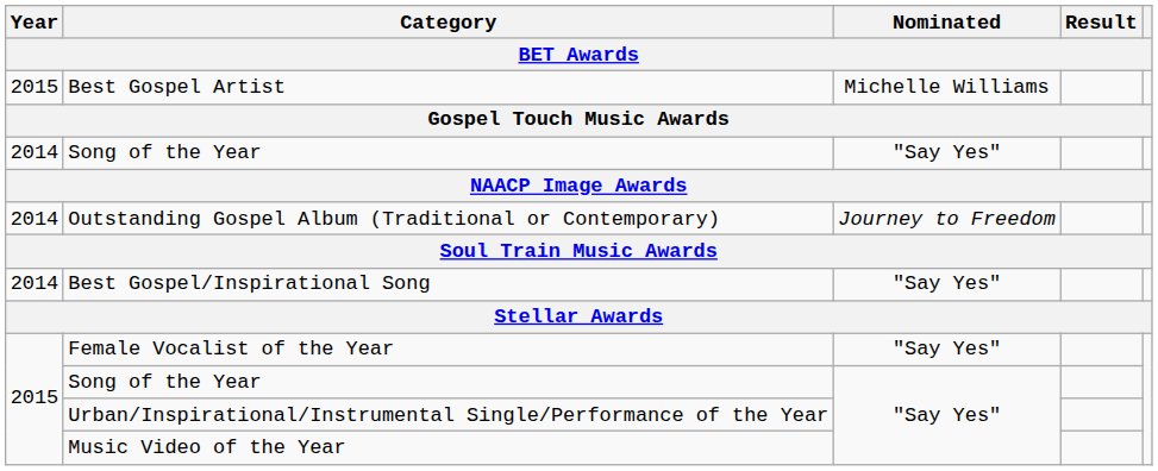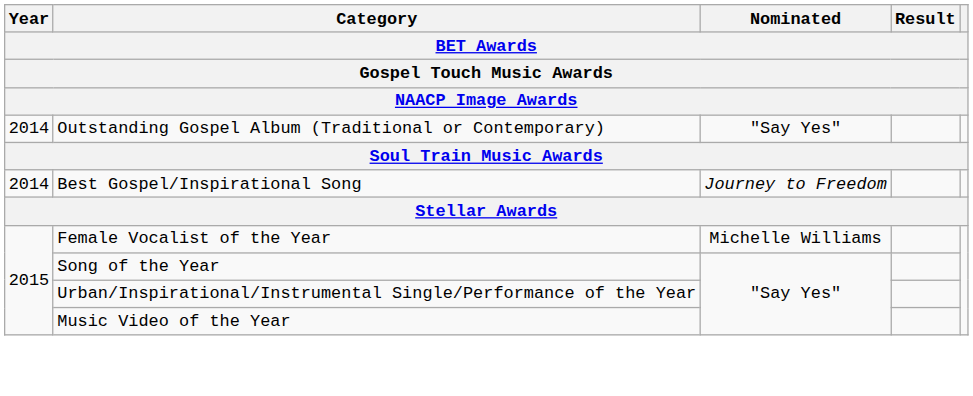- row: 2015 | Best Gospel Artist | Michelle Williams
- row: 2014 | Song of the Year | "Say Yes"
Outstanding Gospel Album (Traditional or Contemporary) | Nominated: Journey to Freedom -> "Say Yes"
Best Gospel/Inspirational Song | Nominated: "Say Yes" -> Journey to Freedom
Female Vocalist of the Year | Nominated: "Say Yes" -> Michelle Williams
